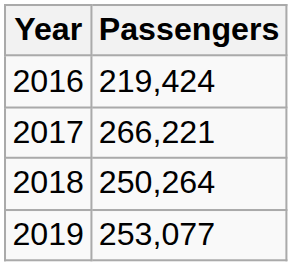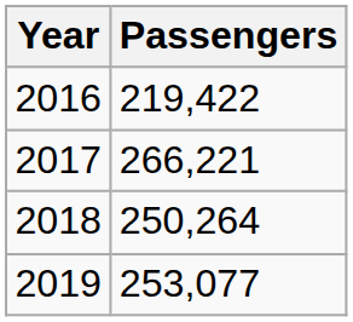2016 | Passengers: 219,424 -> 219,422
